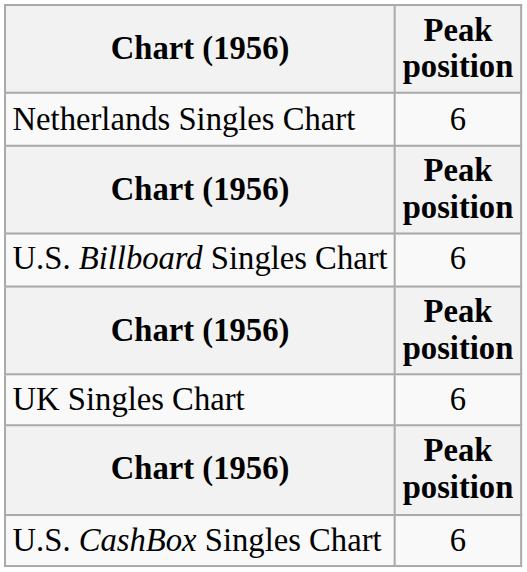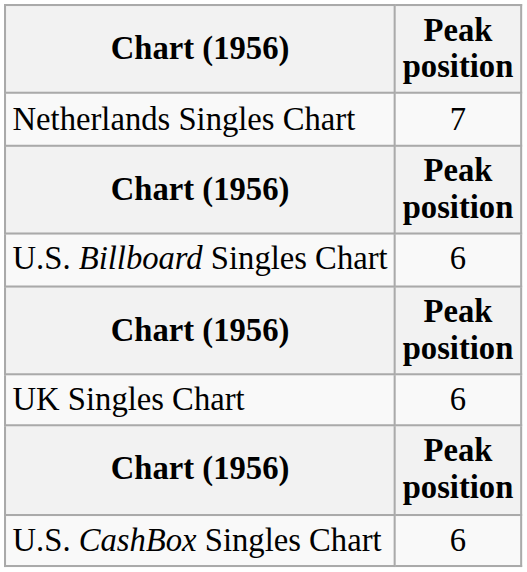Netherlands Singles Chart | Peak position: 6 -> 7
